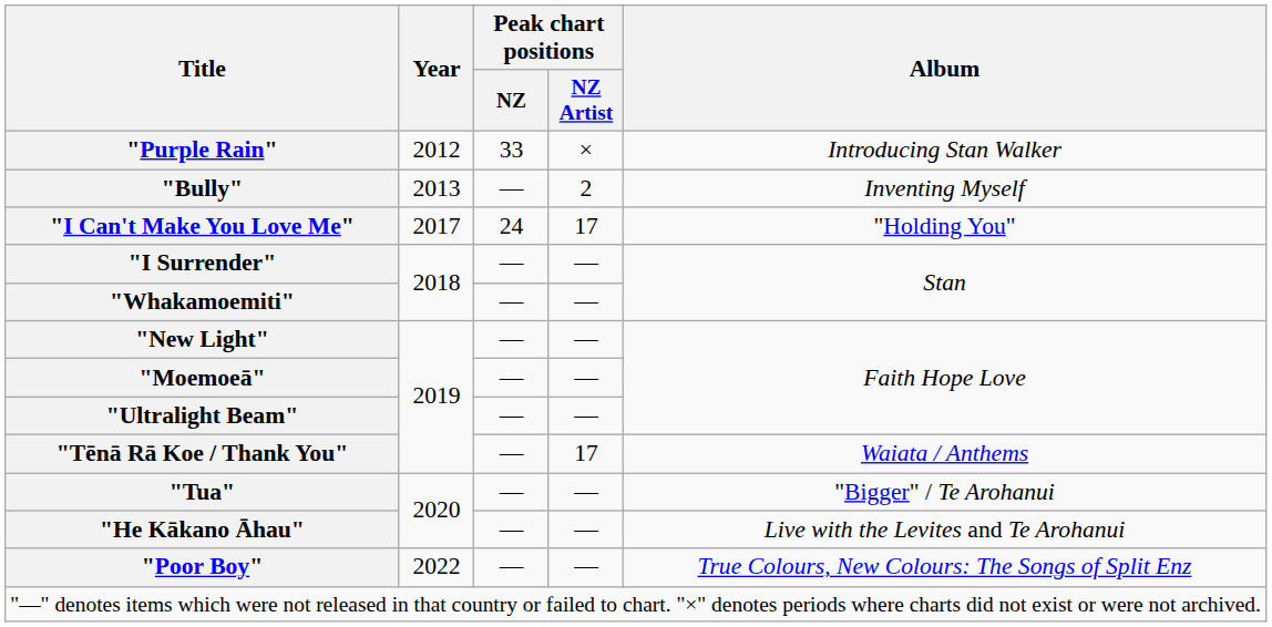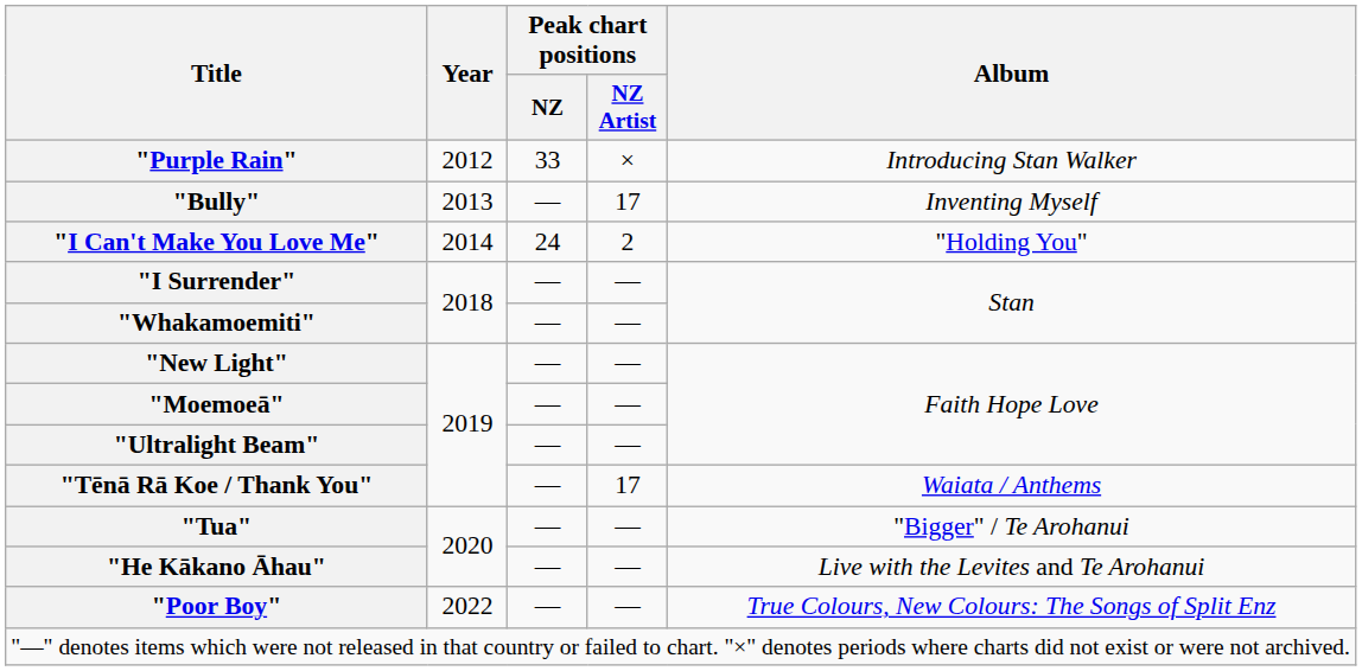"Bully" | Peak chart positions / NZ Artist: 2 -> 17
"I Can't Make You Love Me" | Year: 2017 -> 2014
"I Can't Make You Love Me" | Peak chart positions / NZ Artist: 17 -> 2
